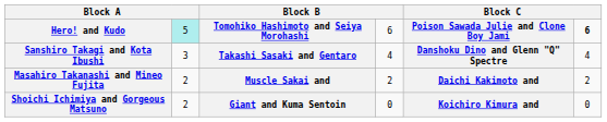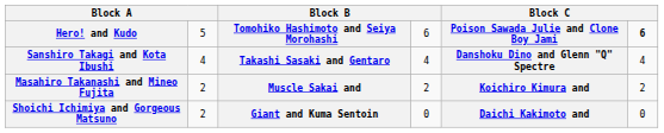Hero! and Kudo | column 2: paleturquoise background -> no background
Sanshiro Takagi and Kota Ibushi | column 2: 3 -> 4
Masahiro Takanashi and Mineo Fujita | column 5: Daichi Kakimoto and -> Koichiro Kimura and
Shoichi Ichimiya and Gorgeous Matsuno | column 5: Koichiro Kimura and -> Daichi Kakimoto and
